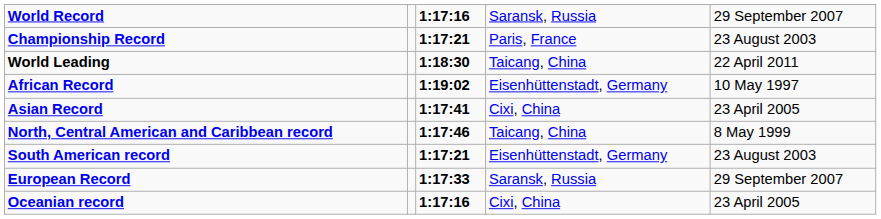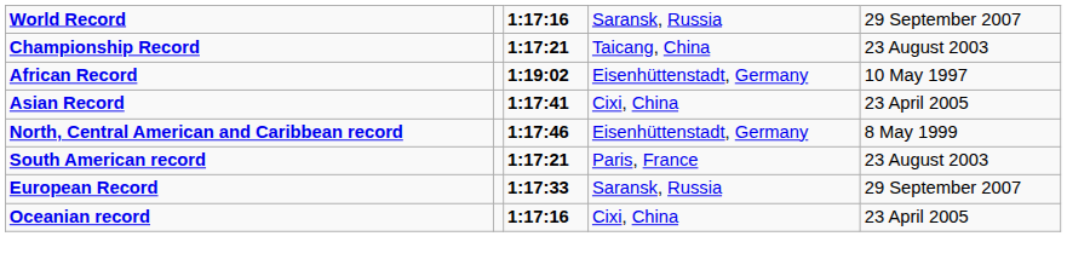Championship Record | column 4: Paris, France -> Taicang, China
- row: World Leading | 1:18:30 | Taicang, China | 22 April 2011
North, Central American and Caribbean record | column 4: Taicang, China -> Eisenhüttenstadt, Germany
South American record | column 4: Eisenhüttenstadt, Germany -> Paris, France
